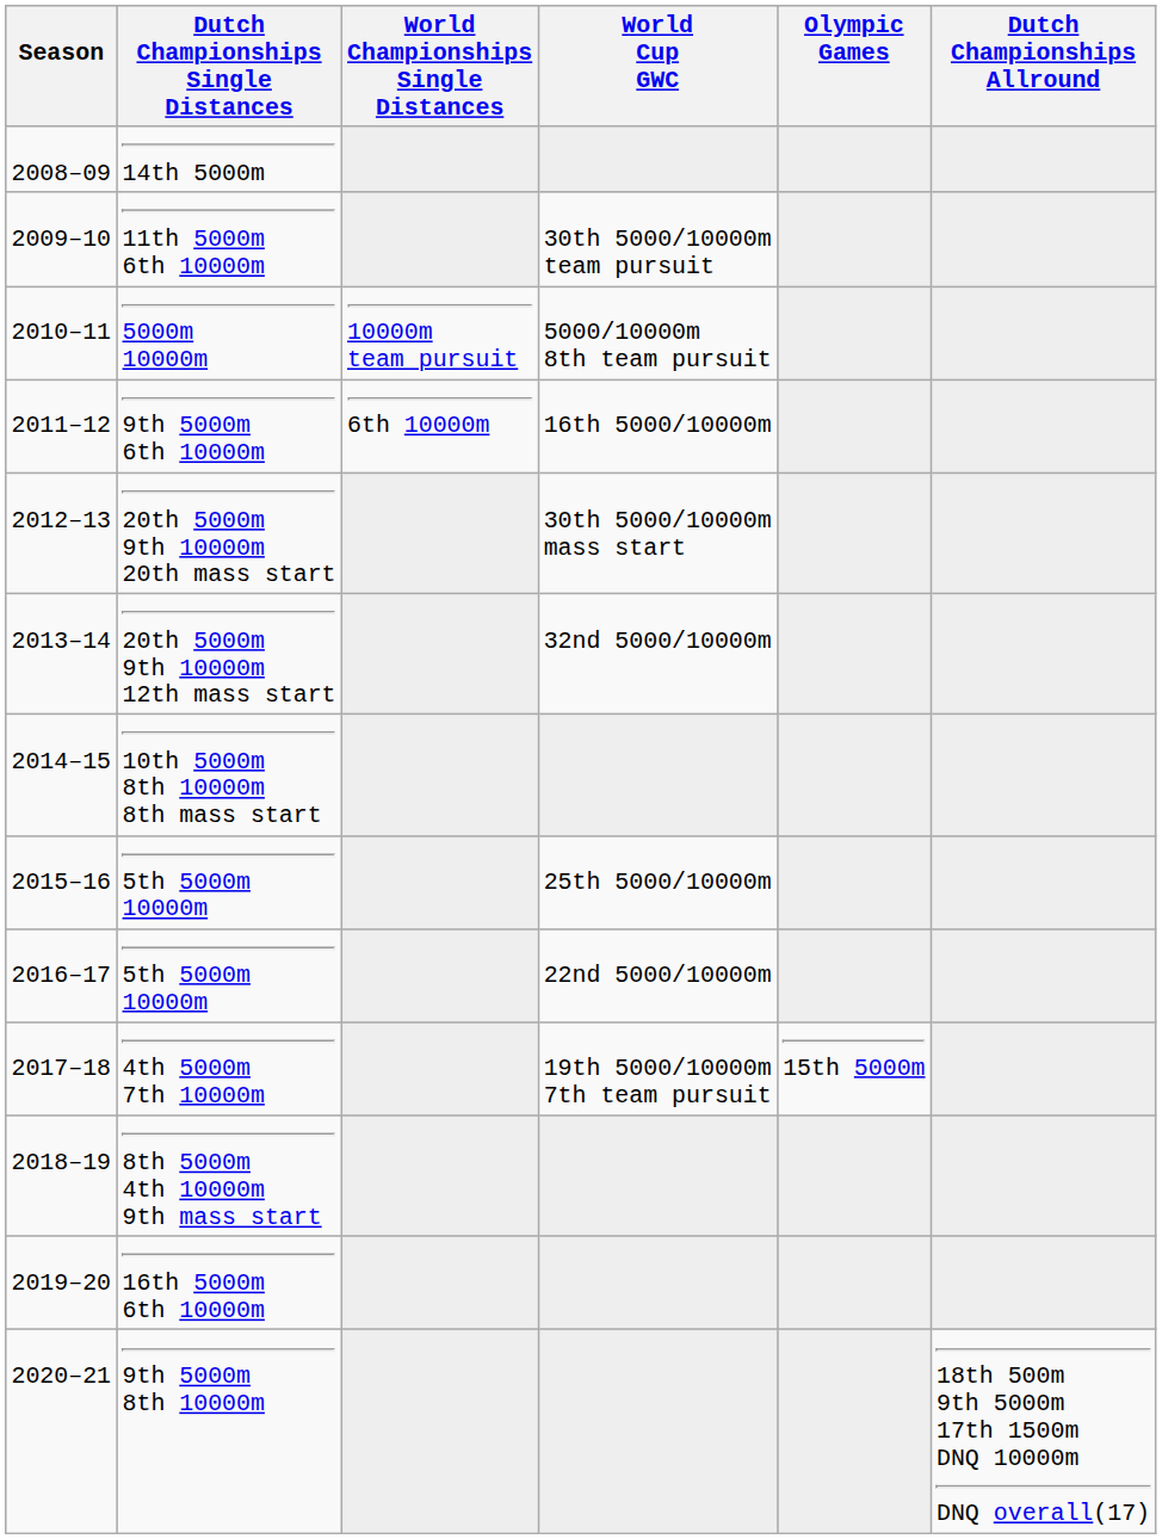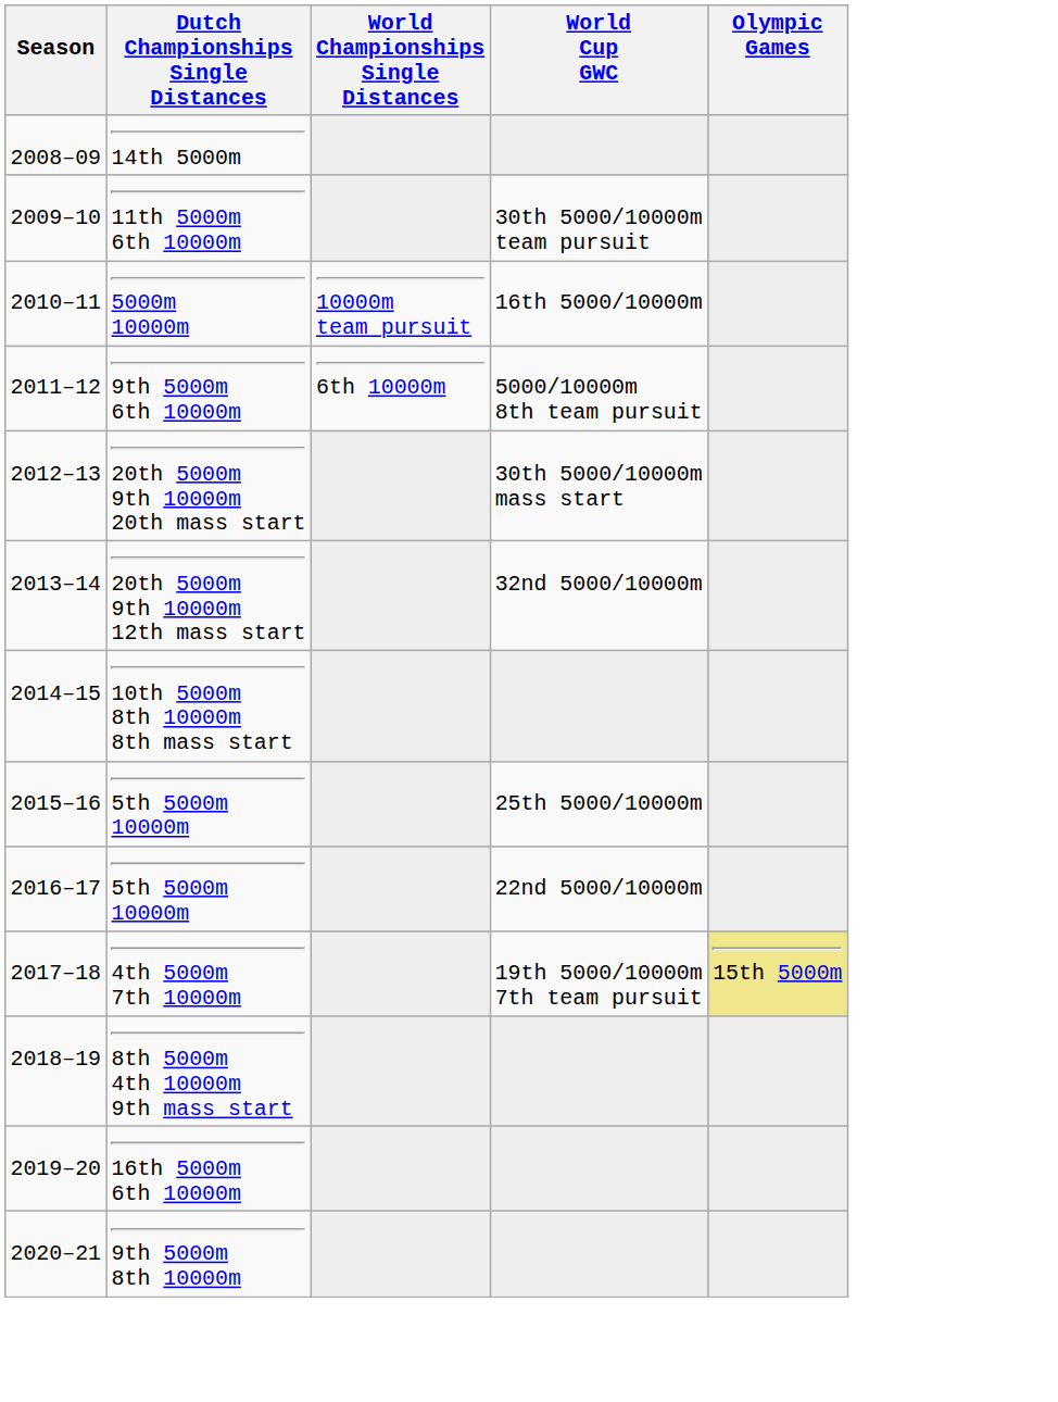- column: Dutch Championships Allround | 18th 500m 9th 5000m 17th 1500m DNQ 10000m DNQ overall(17)
5000m 10000m | World Cup GWC: 5000/10000m 8th team pursuit -> 16th 5000/10000m
9th 5000m 6th 10000m | World Cup GWC: 16th 5000/10000m -> 5000/10000m 8th team pursuit
4th 5000m 7th 10000m | Olympic Games: no background -> khaki background
